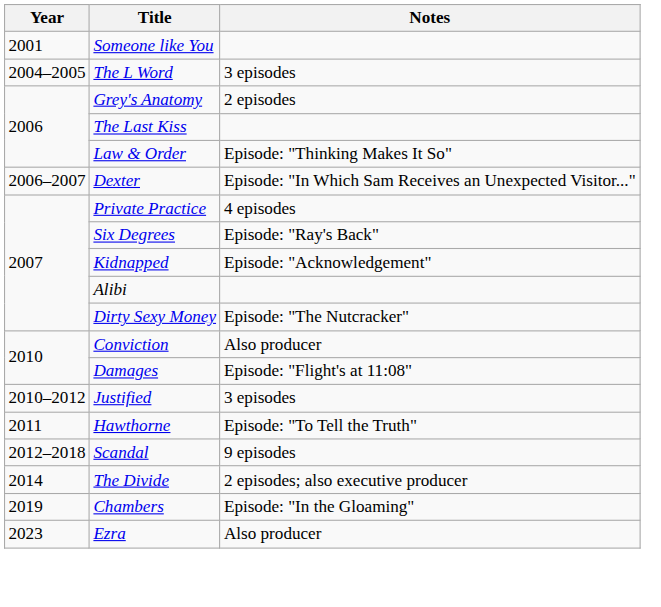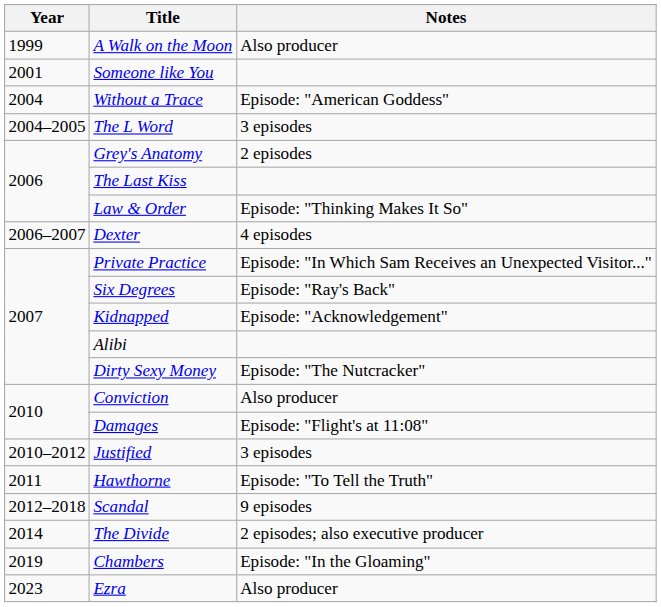+ row: 1999 | A Walk on the Moon | Also producer
+ row: 2004 | Without a Trace | Episode: "American Goddess"
Dexter | Notes: Episode: "In Which Sam Receives an Unexpected Visitor..." -> 4 episodes
Private Practice | Notes: 4 episodes -> Episode: "In Which Sam Receives an Unexpected Visitor..."
